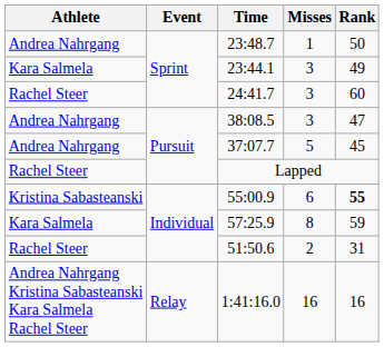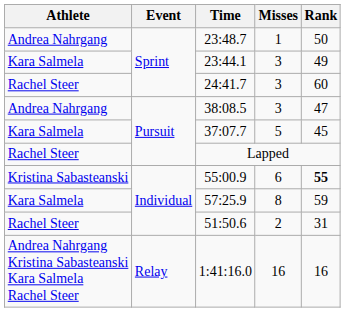37:07.7 | Athlete: Andrea Nahrgang -> Kara Salmela
